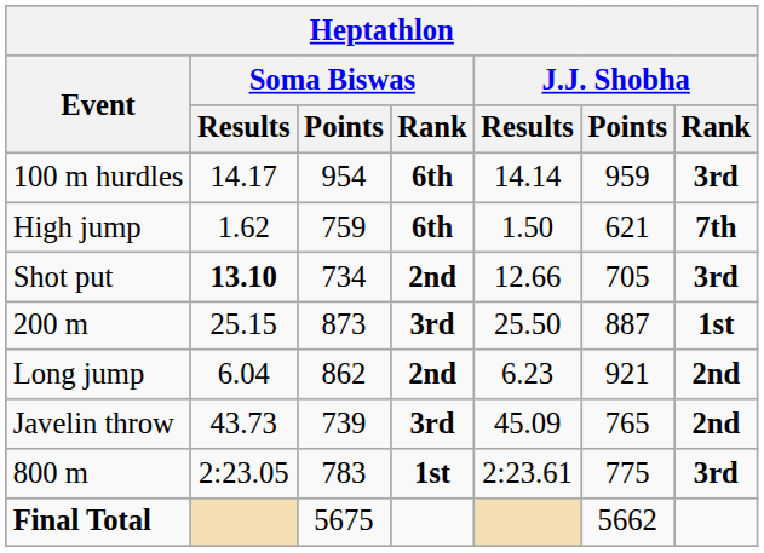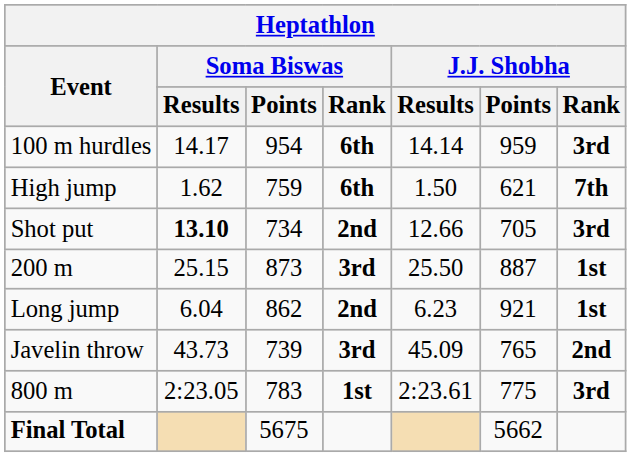Long jump | J.J. Shobha / Rank: 2nd -> 1st
